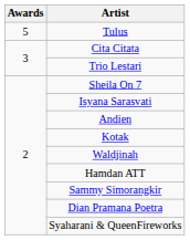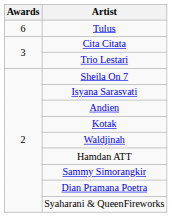Tulus | Awards: 5 -> 6
